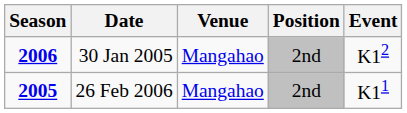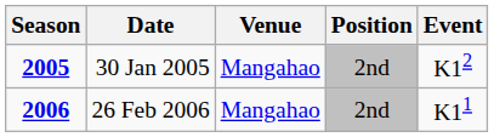30 Jan 2005 | Season: 2006 -> 2005
26 Feb 2006 | Season: 2005 -> 2006
